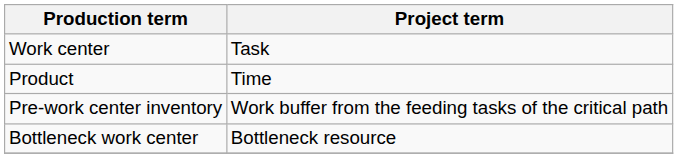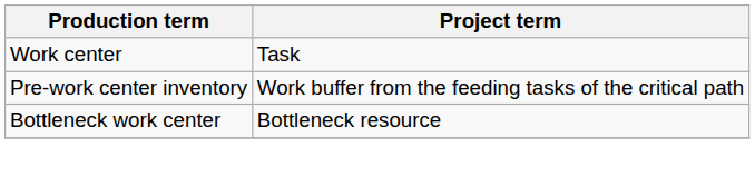- row: Product | Time
